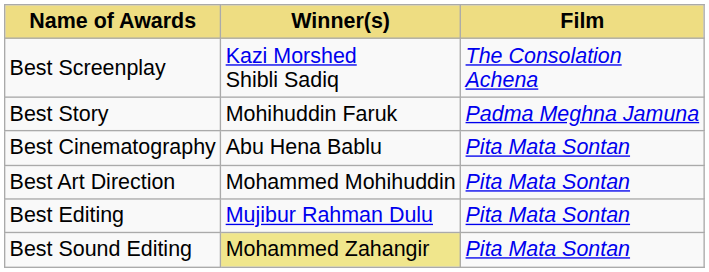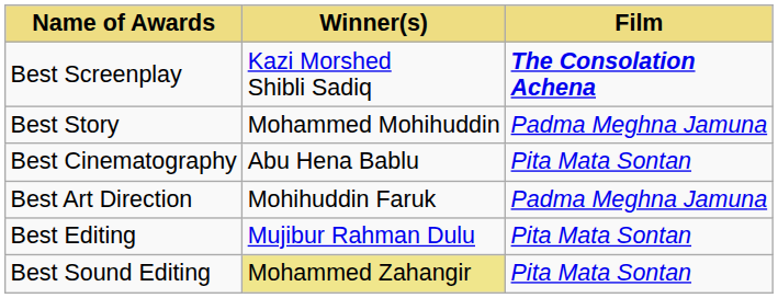Best Screenplay | Film: normal -> bold
Best Story | Winner(s): Mohihuddin Faruk -> Mohammed Mohihuddin
Best Art Direction | Winner(s): Mohammed Mohihuddin -> Mohihuddin Faruk
Best Art Direction | Film: Pita Mata Sontan -> Padma Meghna Jamuna
